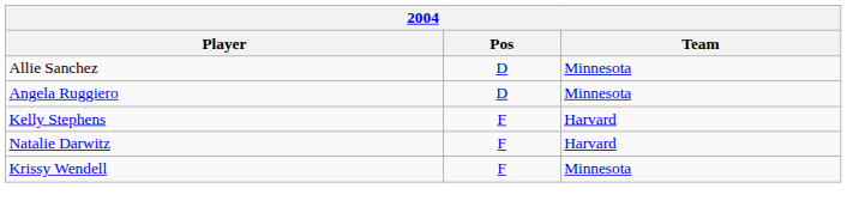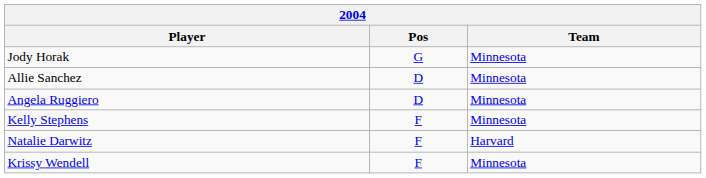+ row: Jody Horak | G | Minnesota
Kelly Stephens | Team: Harvard -> Minnesota
